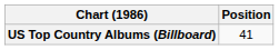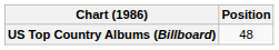US Top Country Albums (Billboard) | Position: 41 -> 48
